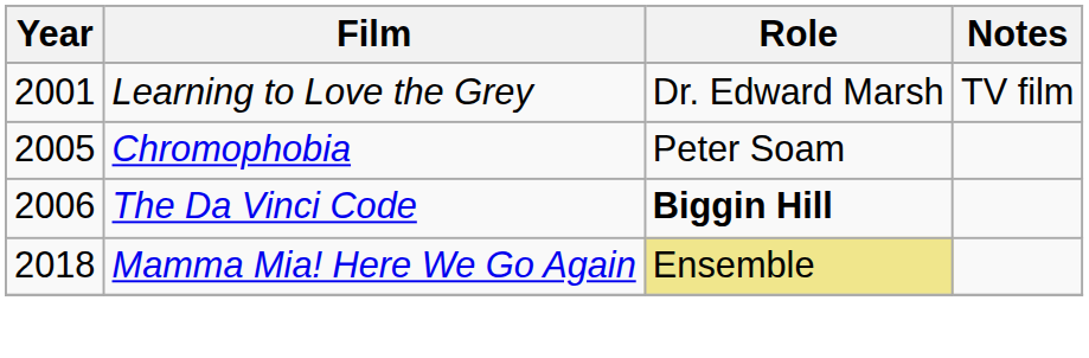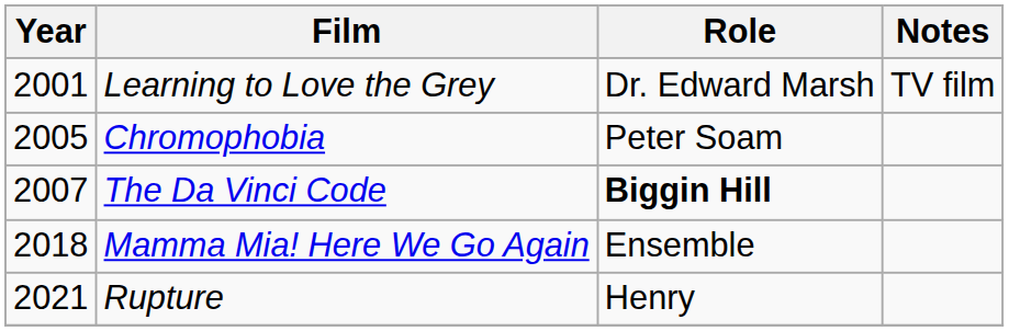The Da Vinci Code | Year: 2006 -> 2007
Mamma Mia! Here We Go Again | Role: khaki background -> no background
+ row: 2021 | Rupture | Henry
